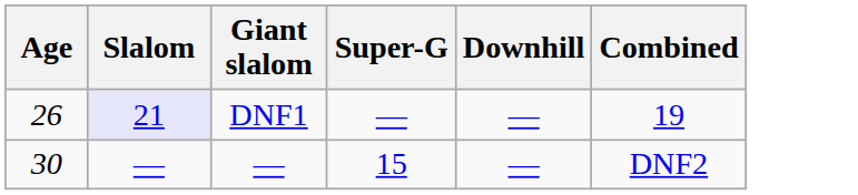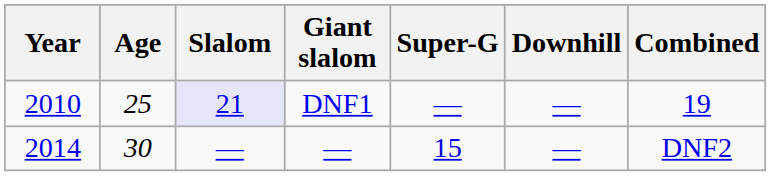+ column: Year | 2010 | 2014
DNF1 | Age: 26 -> 25
